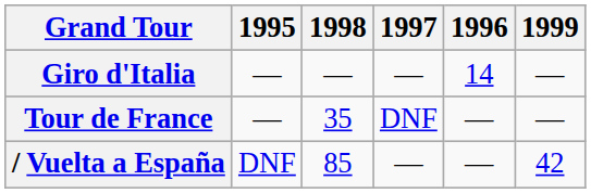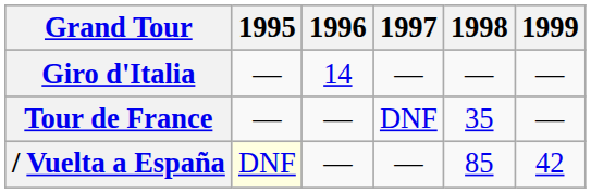columns swapped: 1996 <-> 1998
/ Vuelta a España | 1995: no background -> lightyellow background
